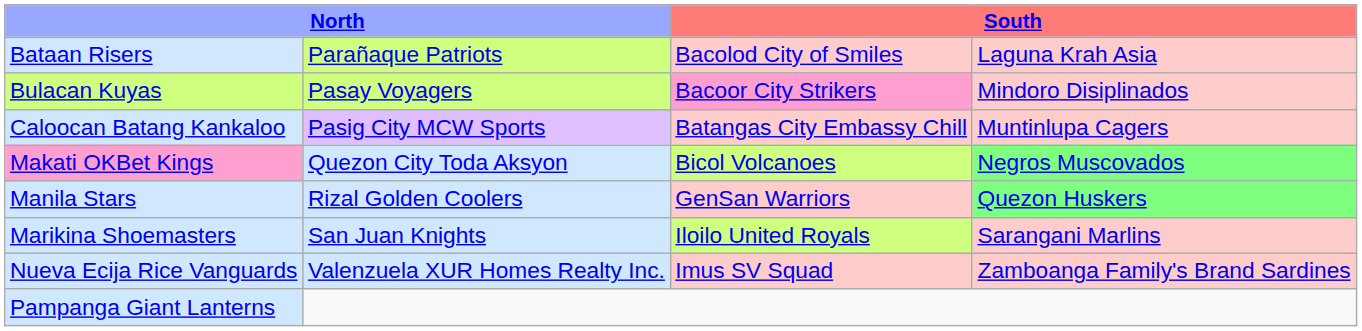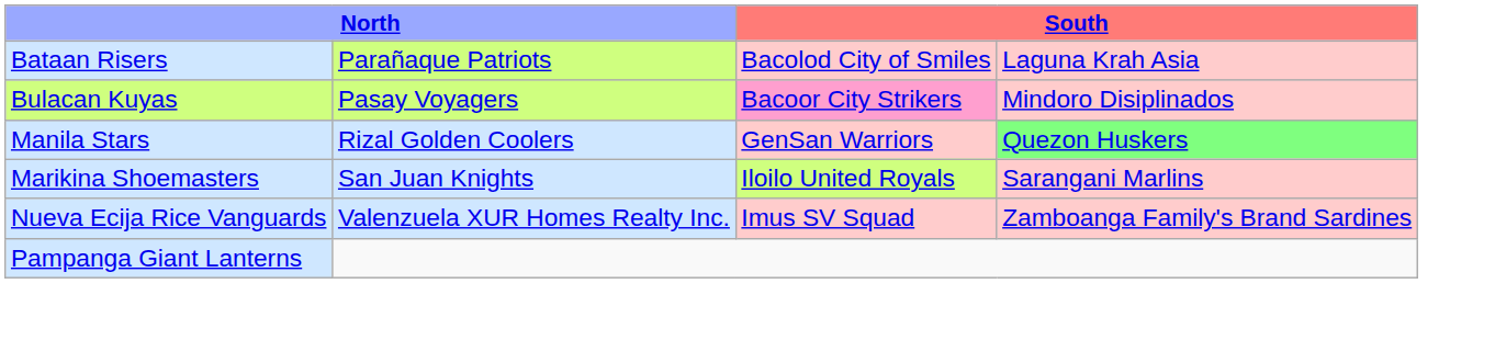- row: Caloocan Batang Kankaloo | Pasig City MCW Sports | Batangas City Embassy Chill | Muntinlupa Cagers
- row: Makati OKBet Kings | Quezon City Toda Aksyon | Bicol Volcanoes | Negros Muscovados
